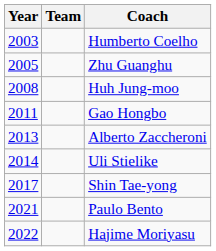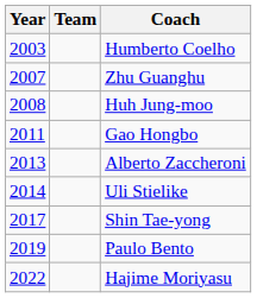Zhu Guanghu | Year: 2005 -> 2007
Paulo Bento | Year: 2021 -> 2019
